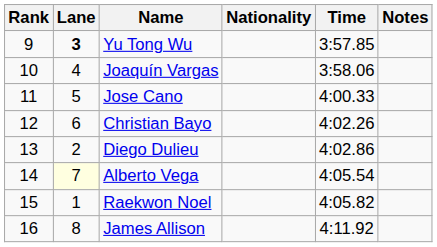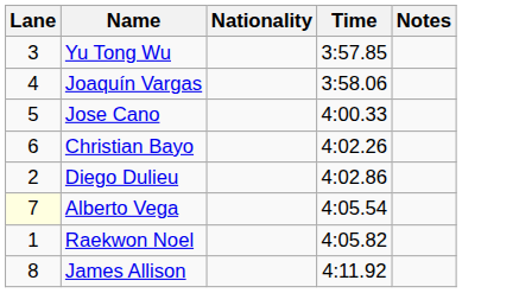- column: Rank | 9 | 10 | 11 | 12 | 13 | 14 | 15 | 16
Yu Tong Wu | Lane: bold -> normal
